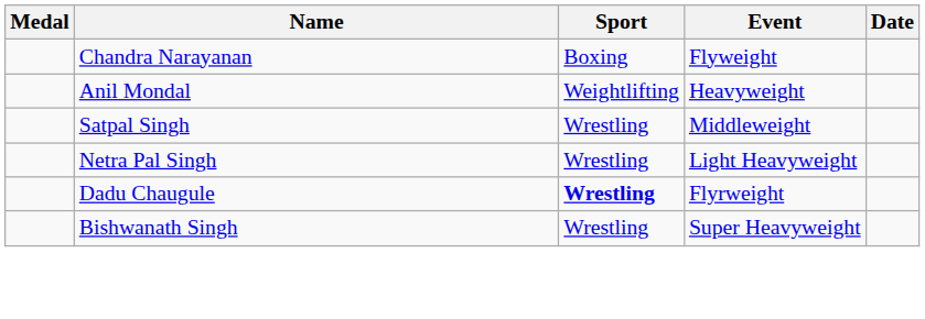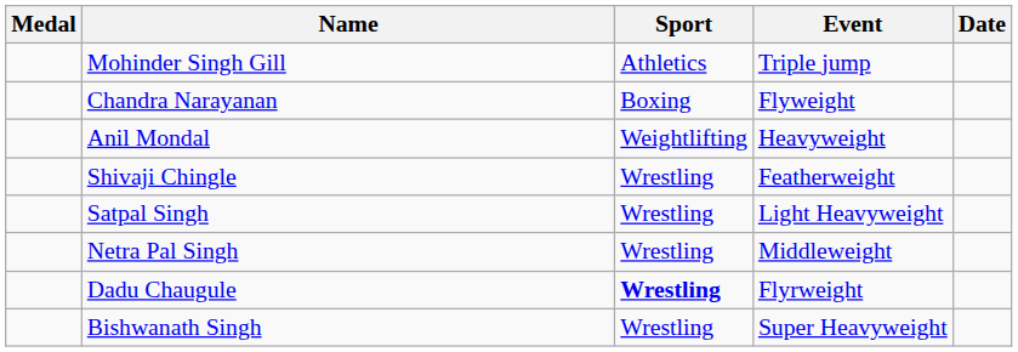+ row: Mohinder Singh Gill | Athletics | Triple jump
+ row: Shivaji Chingle | Wrestling | Featherweight
Satpal Singh | Event: Middleweight -> Light Heavyweight
Netra Pal Singh | Event: Light Heavyweight -> Middleweight
